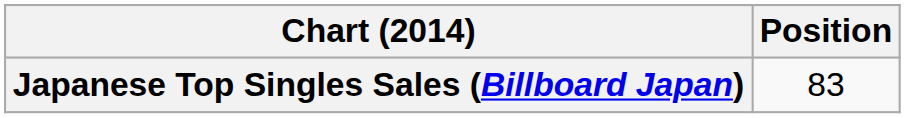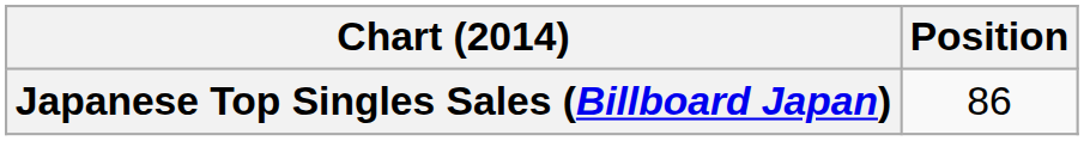Japanese Top Singles Sales (Billboard Japan) | Position: 83 -> 86
